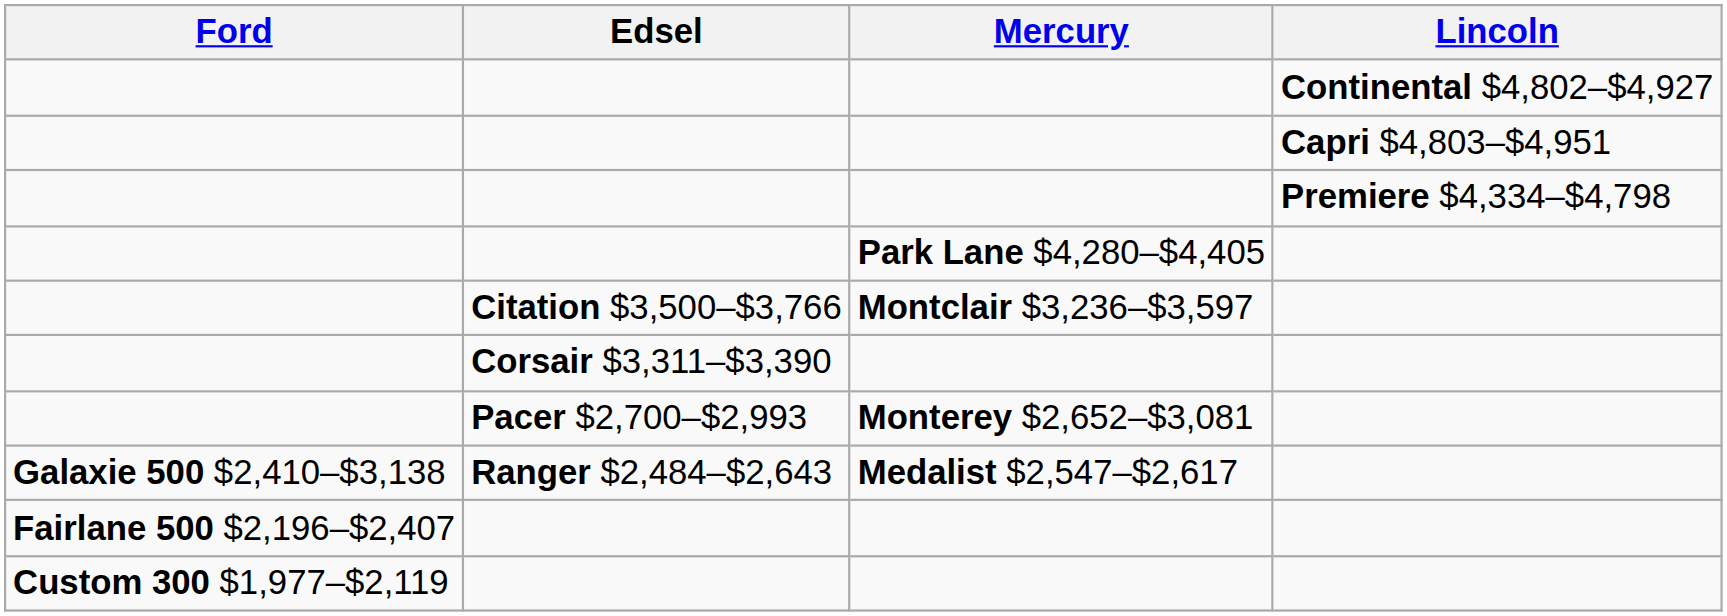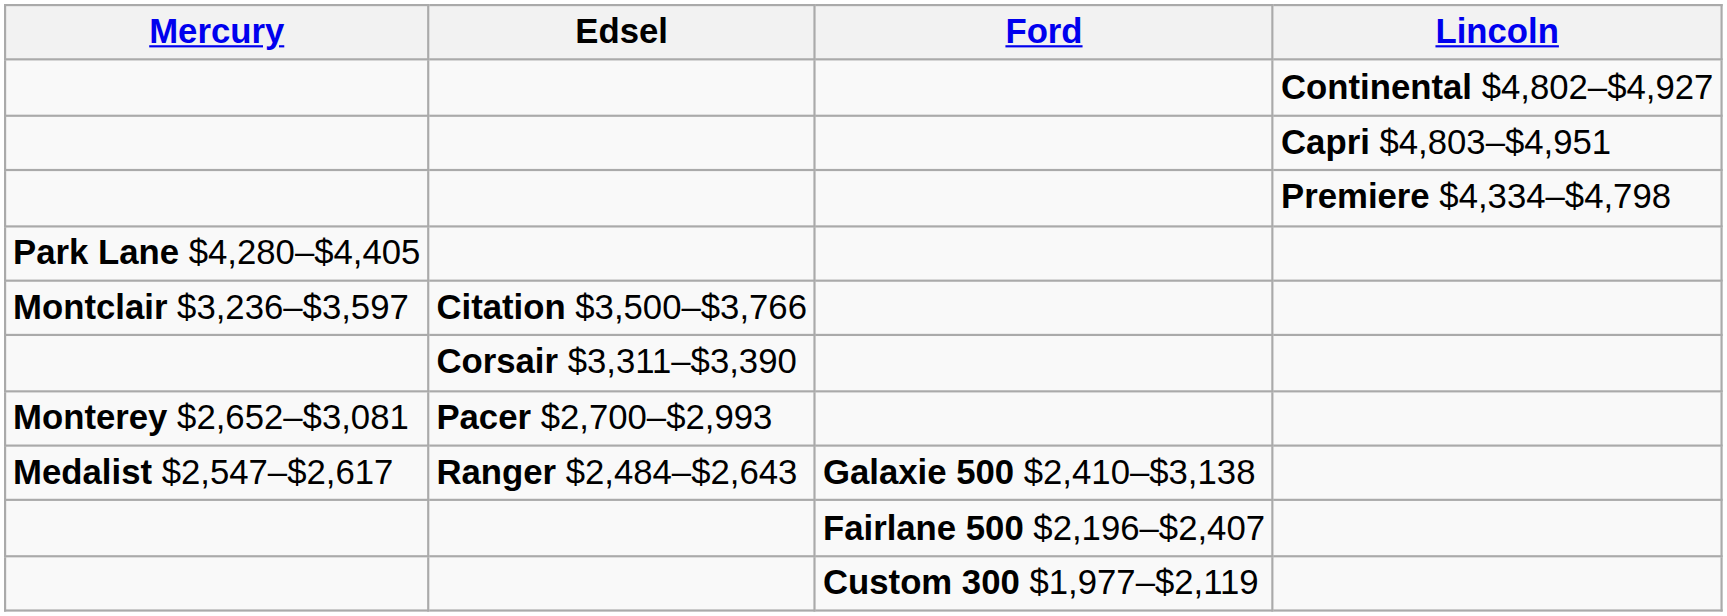columns swapped: Ford <-> Mercury
